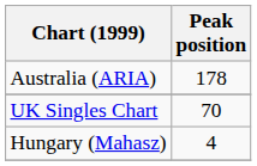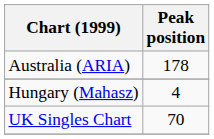rows swapped: Hungary (Mahasz) <-> UK Singles Chart
